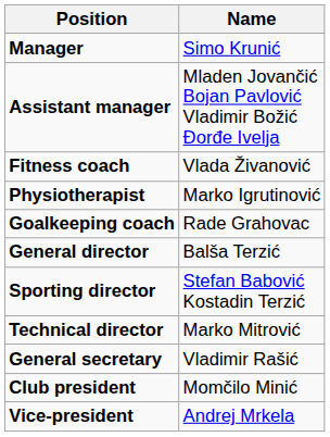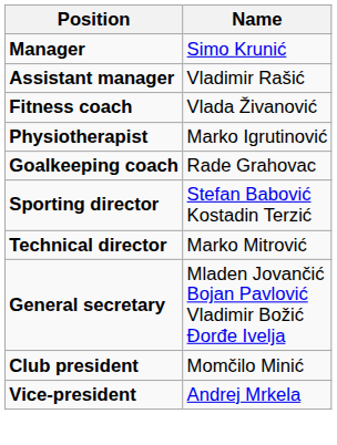Assistant manager | Name: Mladen Jovančić Bojan Pavlović Vladimir Božić Đorđe Ivelja -> Vladimir Rašić
- row: General director | Balša Terzić
General secretary | Name: Vladimir Rašić -> Mladen Jovančić Bojan Pavlović Vladimir Božić Đorđe Ivelja
